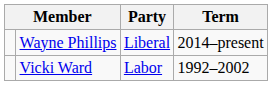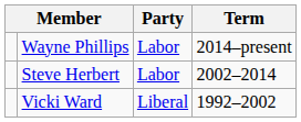Wayne Phillips | Party: Liberal -> Labor
+ row: Steve Herbert | Labor | 2002–2014
Vicki Ward | Party: Labor -> Liberal
